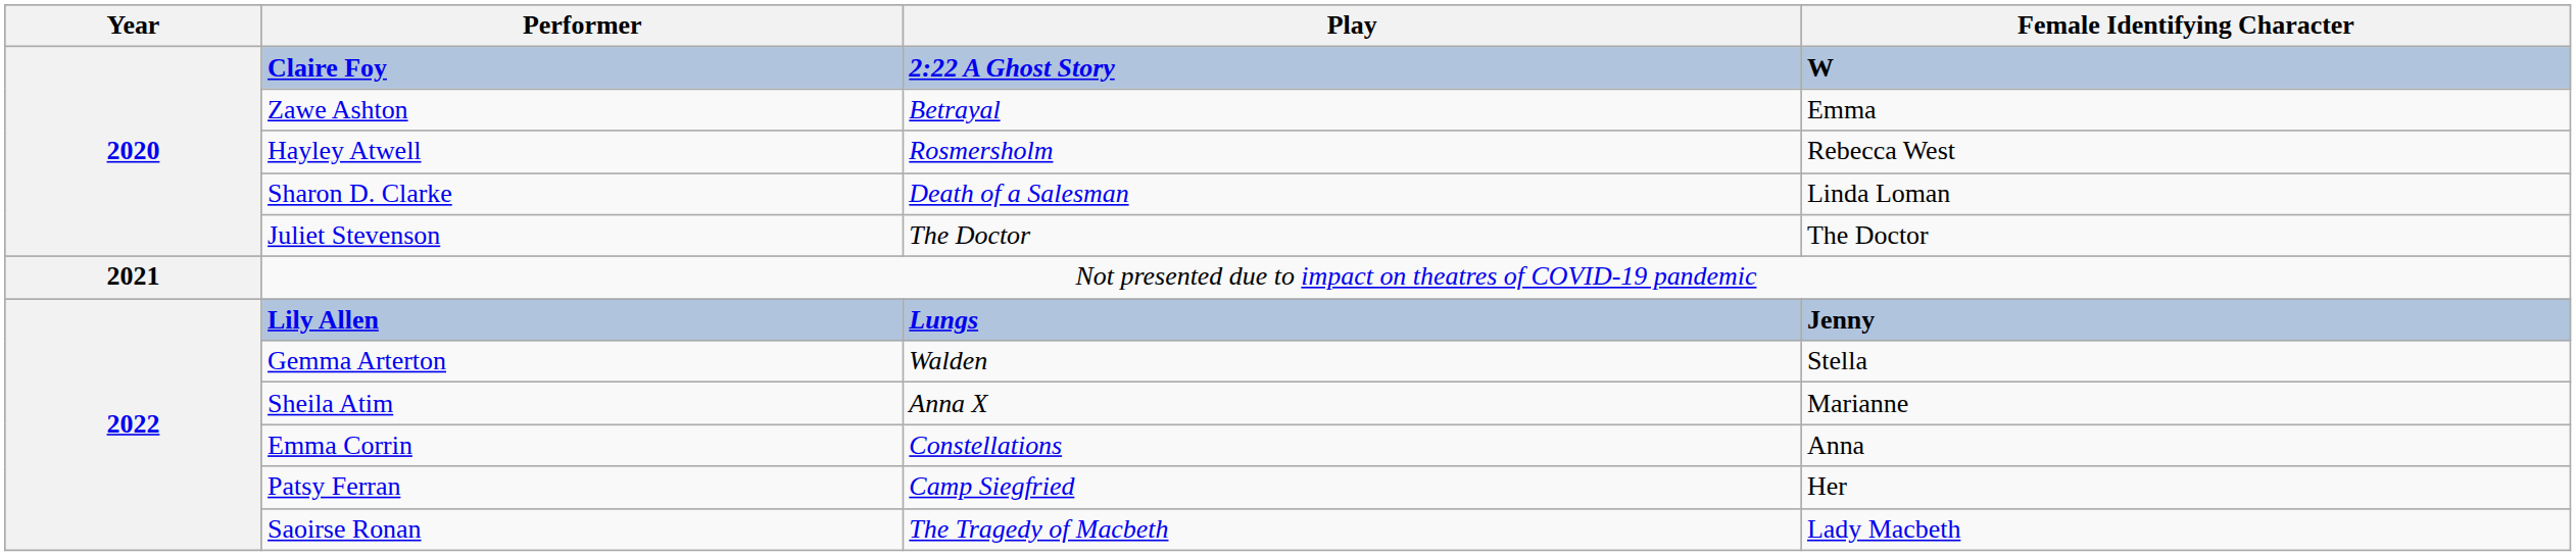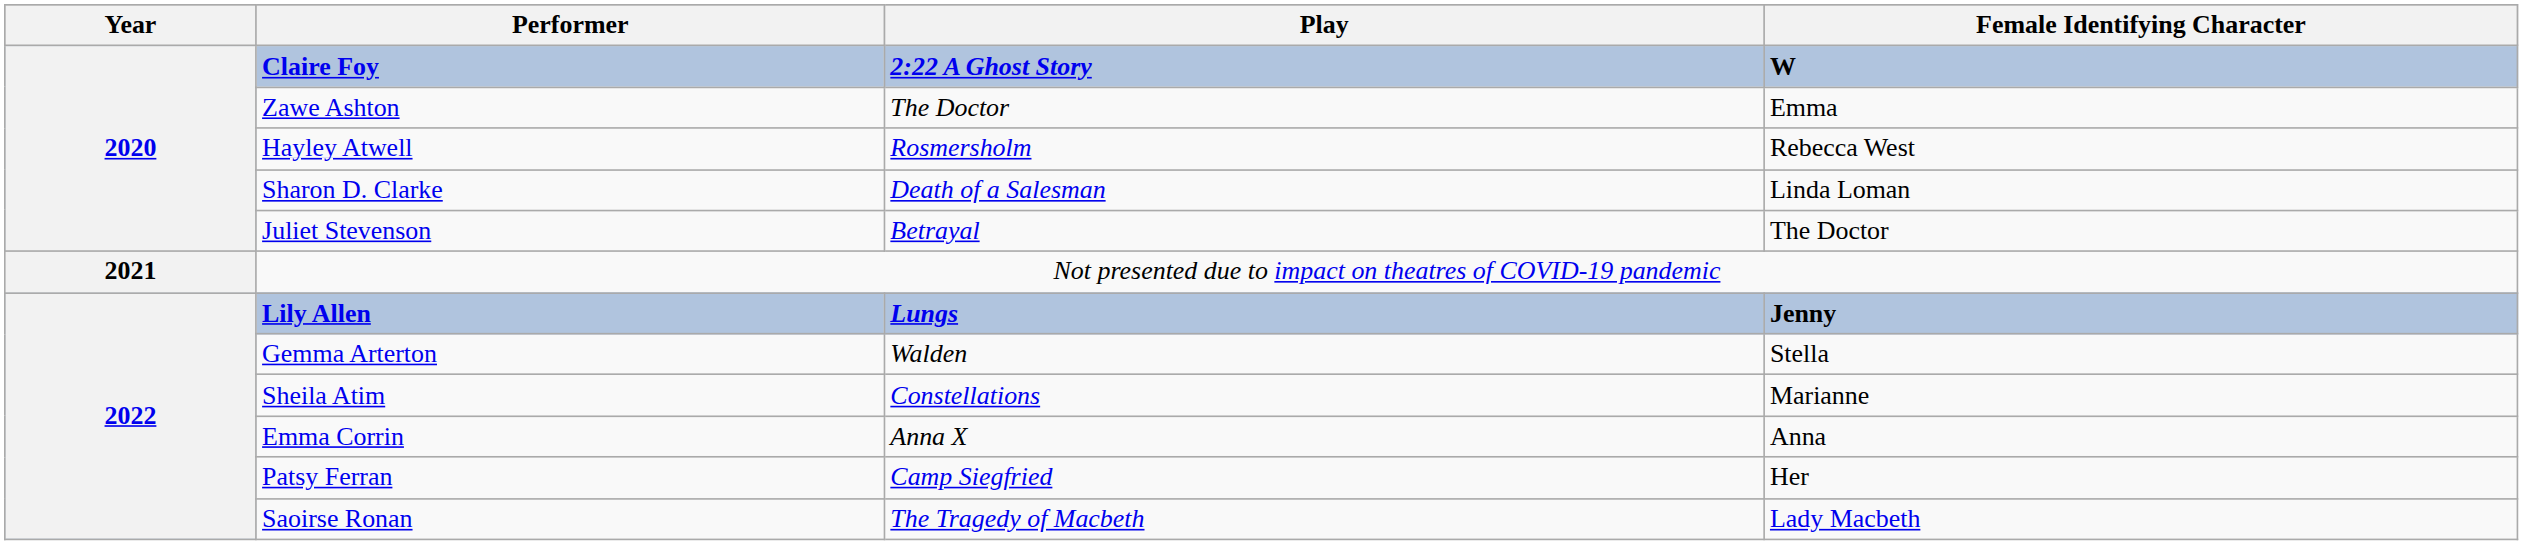Zawe Ashton | Play: Betrayal -> The Doctor
Juliet Stevenson | Play: The Doctor -> Betrayal
Sheila Atim | Play: Anna X -> Constellations
Emma Corrin | Play: Constellations -> Anna X
